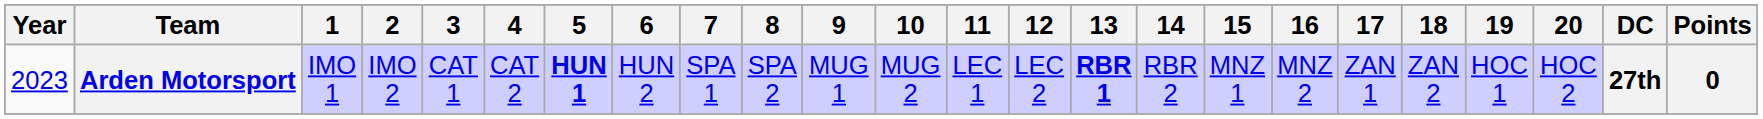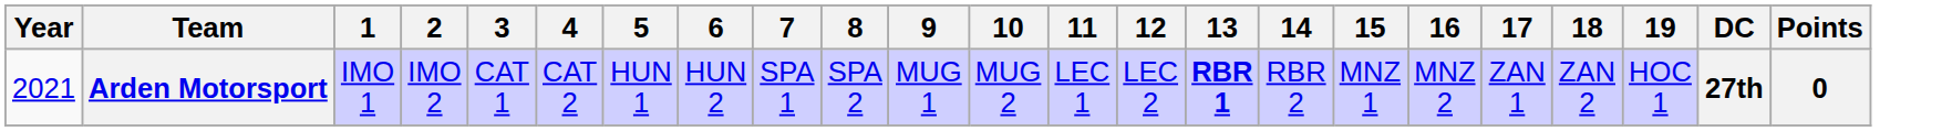- column: 20 | HOC 2
Arden Motorsport | Year: 2023 -> 2021
Arden Motorsport | 5: bold -> normal
